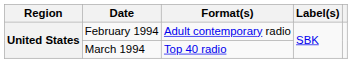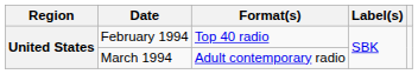February 1994 | Format(s): Adult contemporary radio -> Top 40 radio
March 1994 | Format(s): Top 40 radio -> Adult contemporary radio
